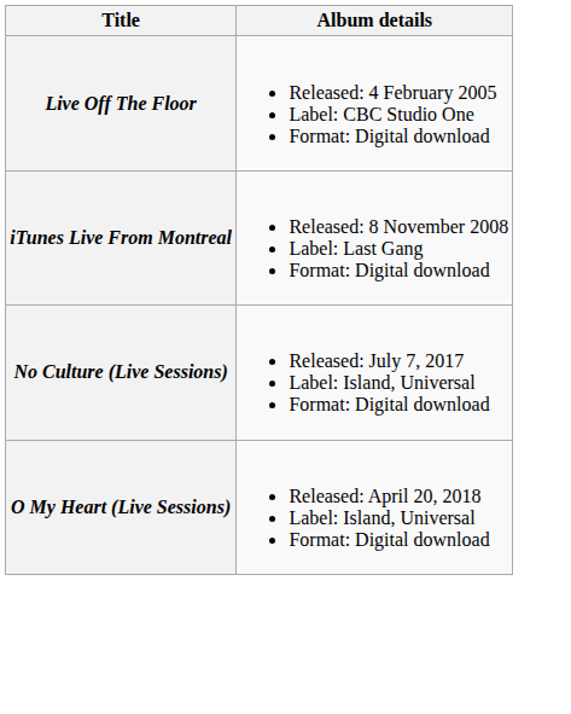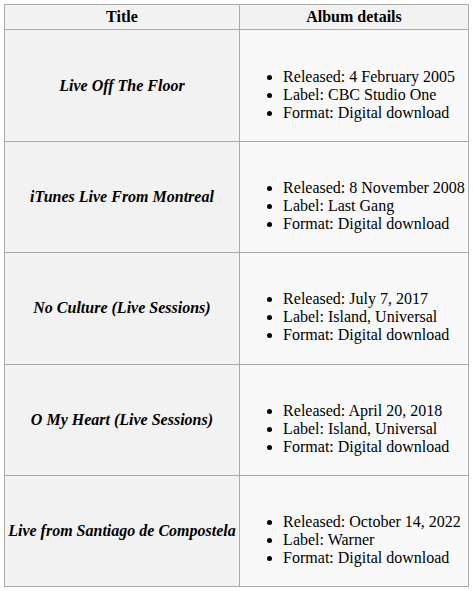+ row: Live from Santiago de Compostela | Released: October 14, 2022 Label: Warner Format: Digital download
